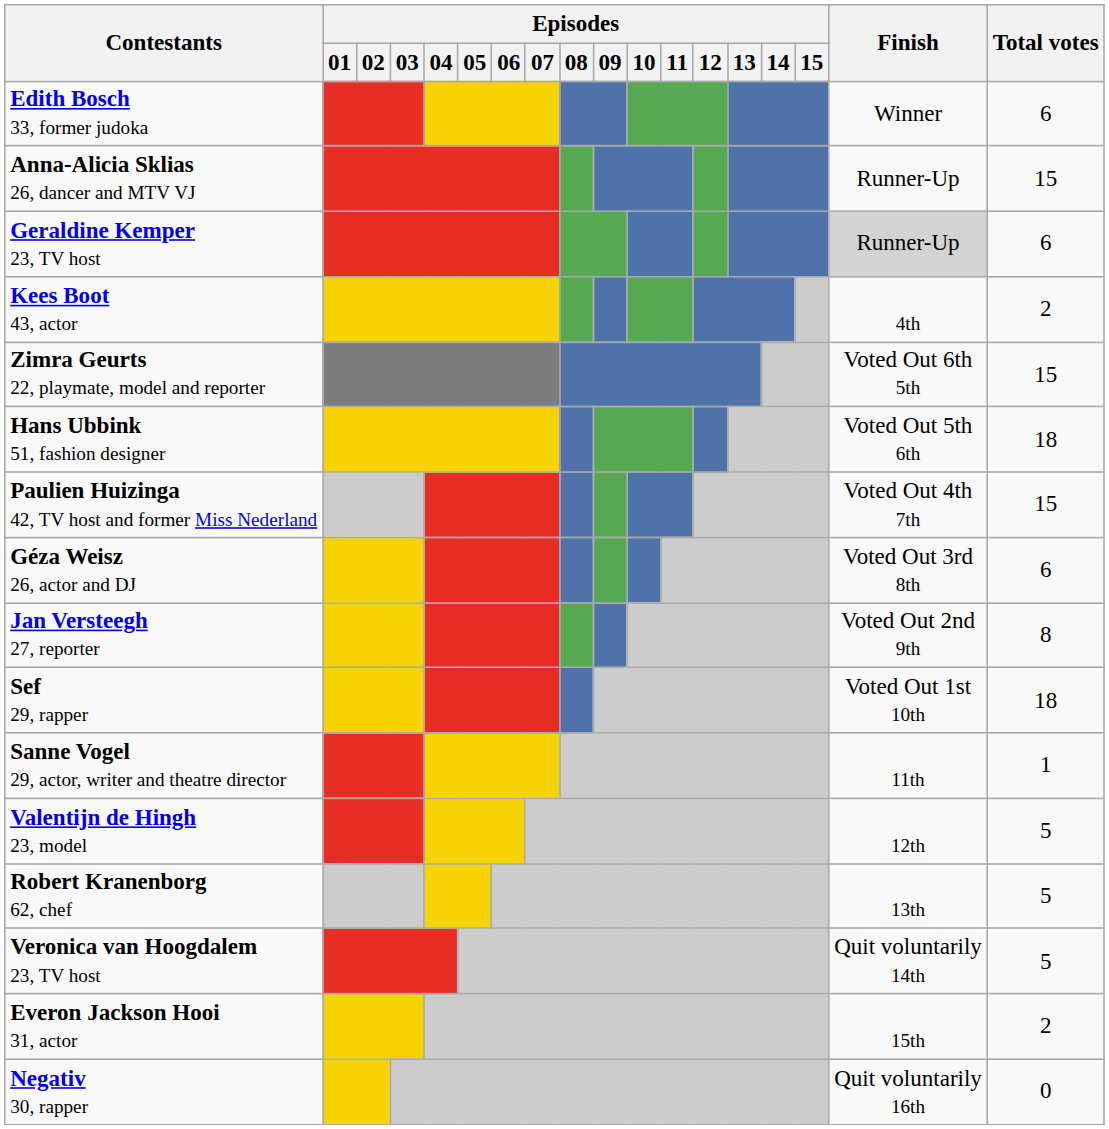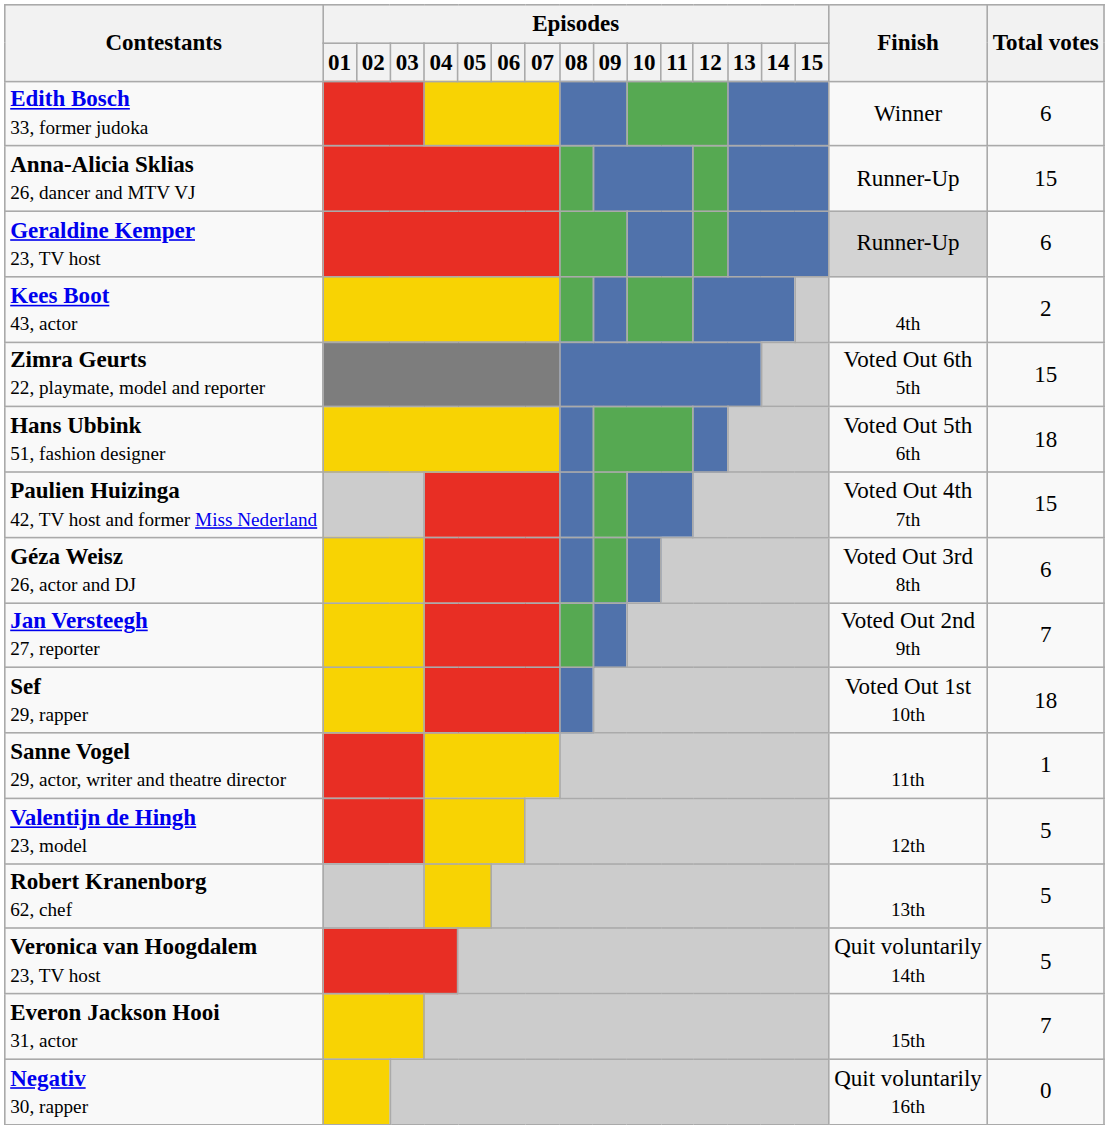Jan Versteegh 27, reporter | Total votes: 8 -> 7
Everon Jackson Hooi 31, actor | Total votes: 2 -> 7
